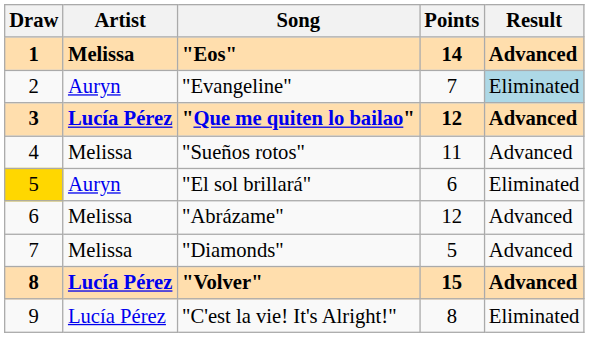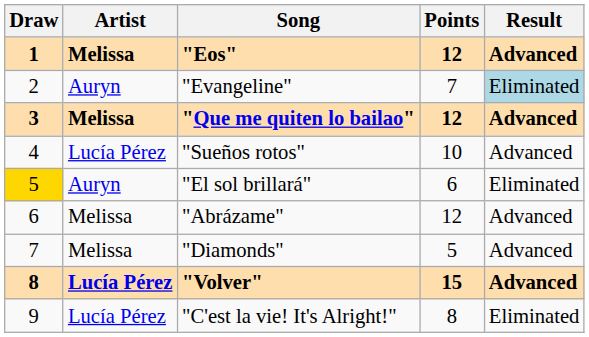"Eos" | Points: 14 -> 12
"Que me quiten lo bailao" | Artist: Lucía Pérez -> Melissa
"Sueños rotos" | Artist: Melissa -> Lucía Pérez
"Sueños rotos" | Points: 11 -> 10
